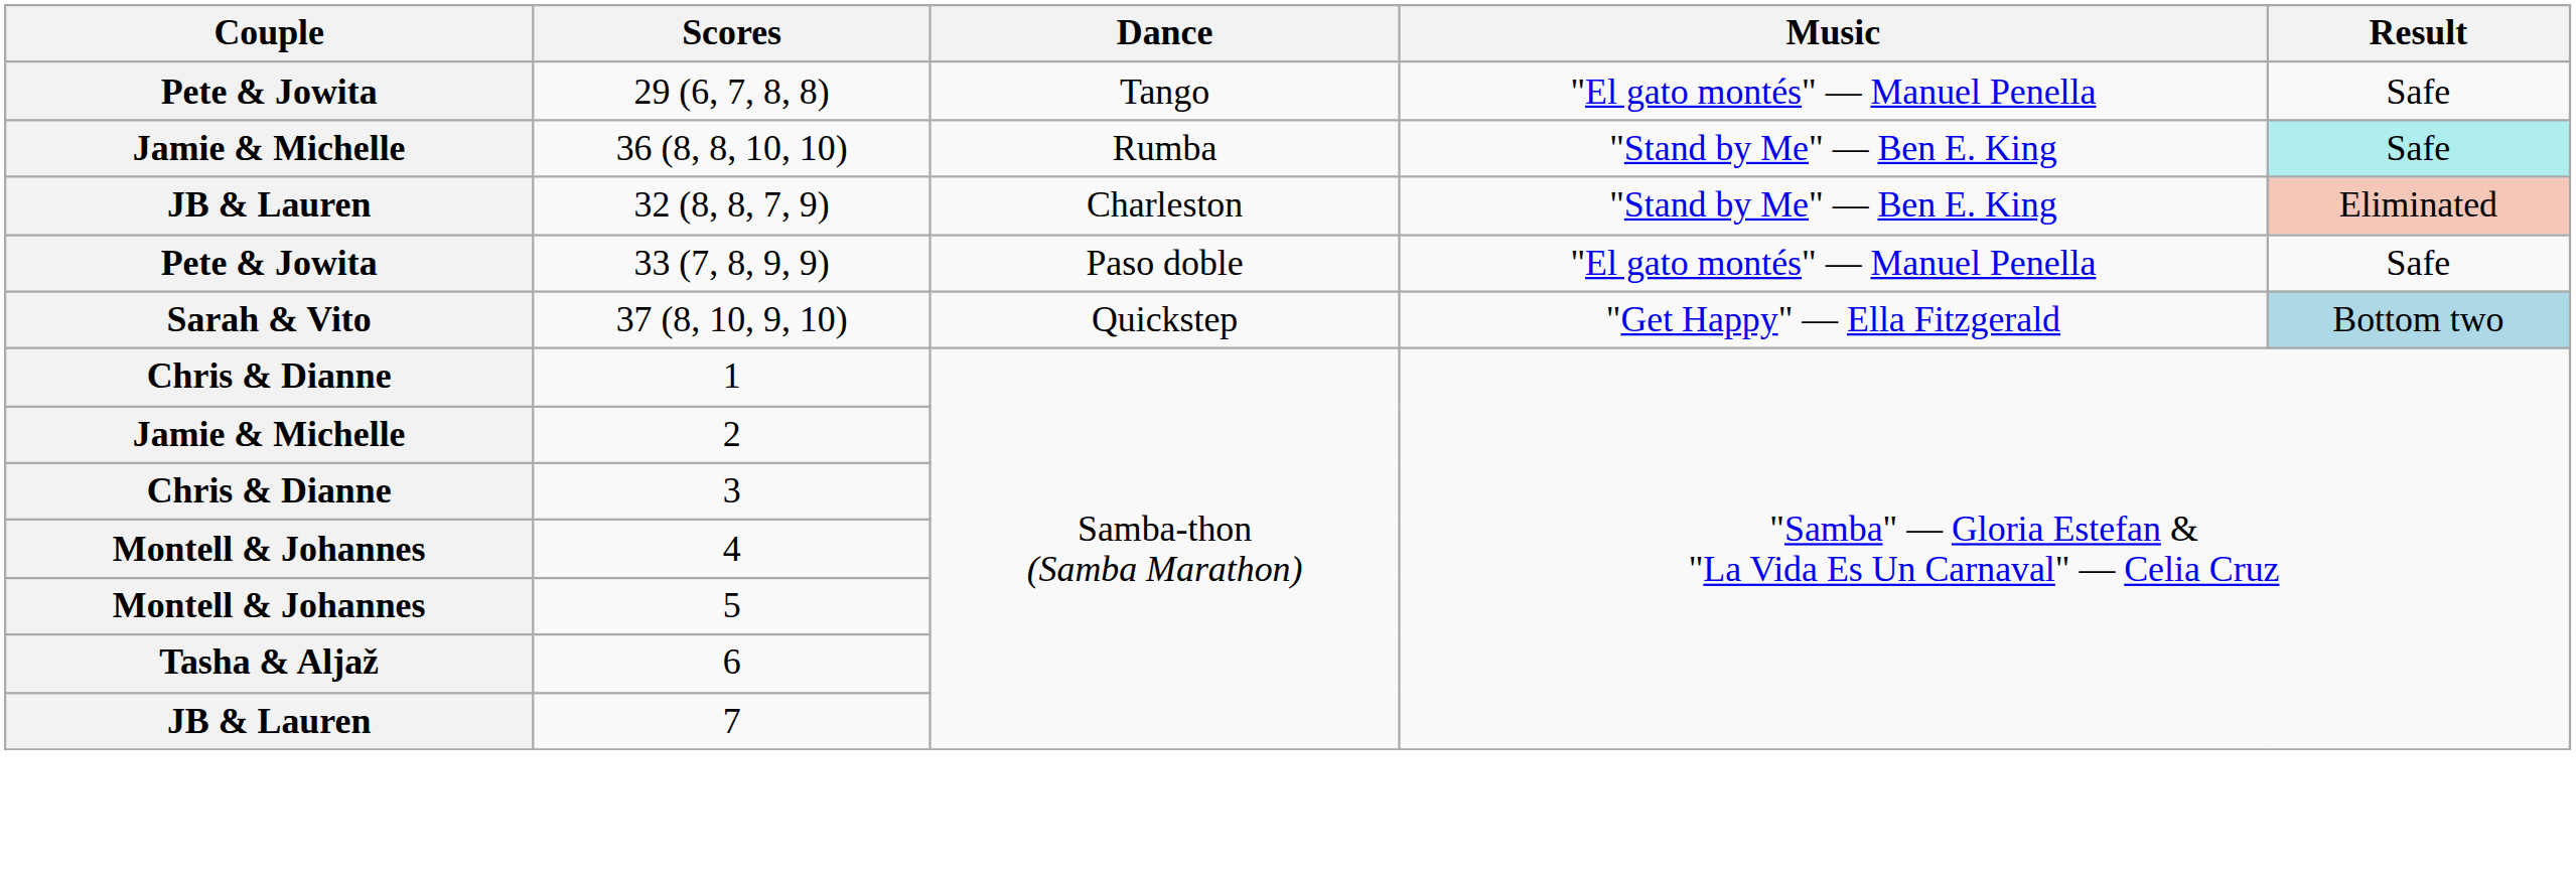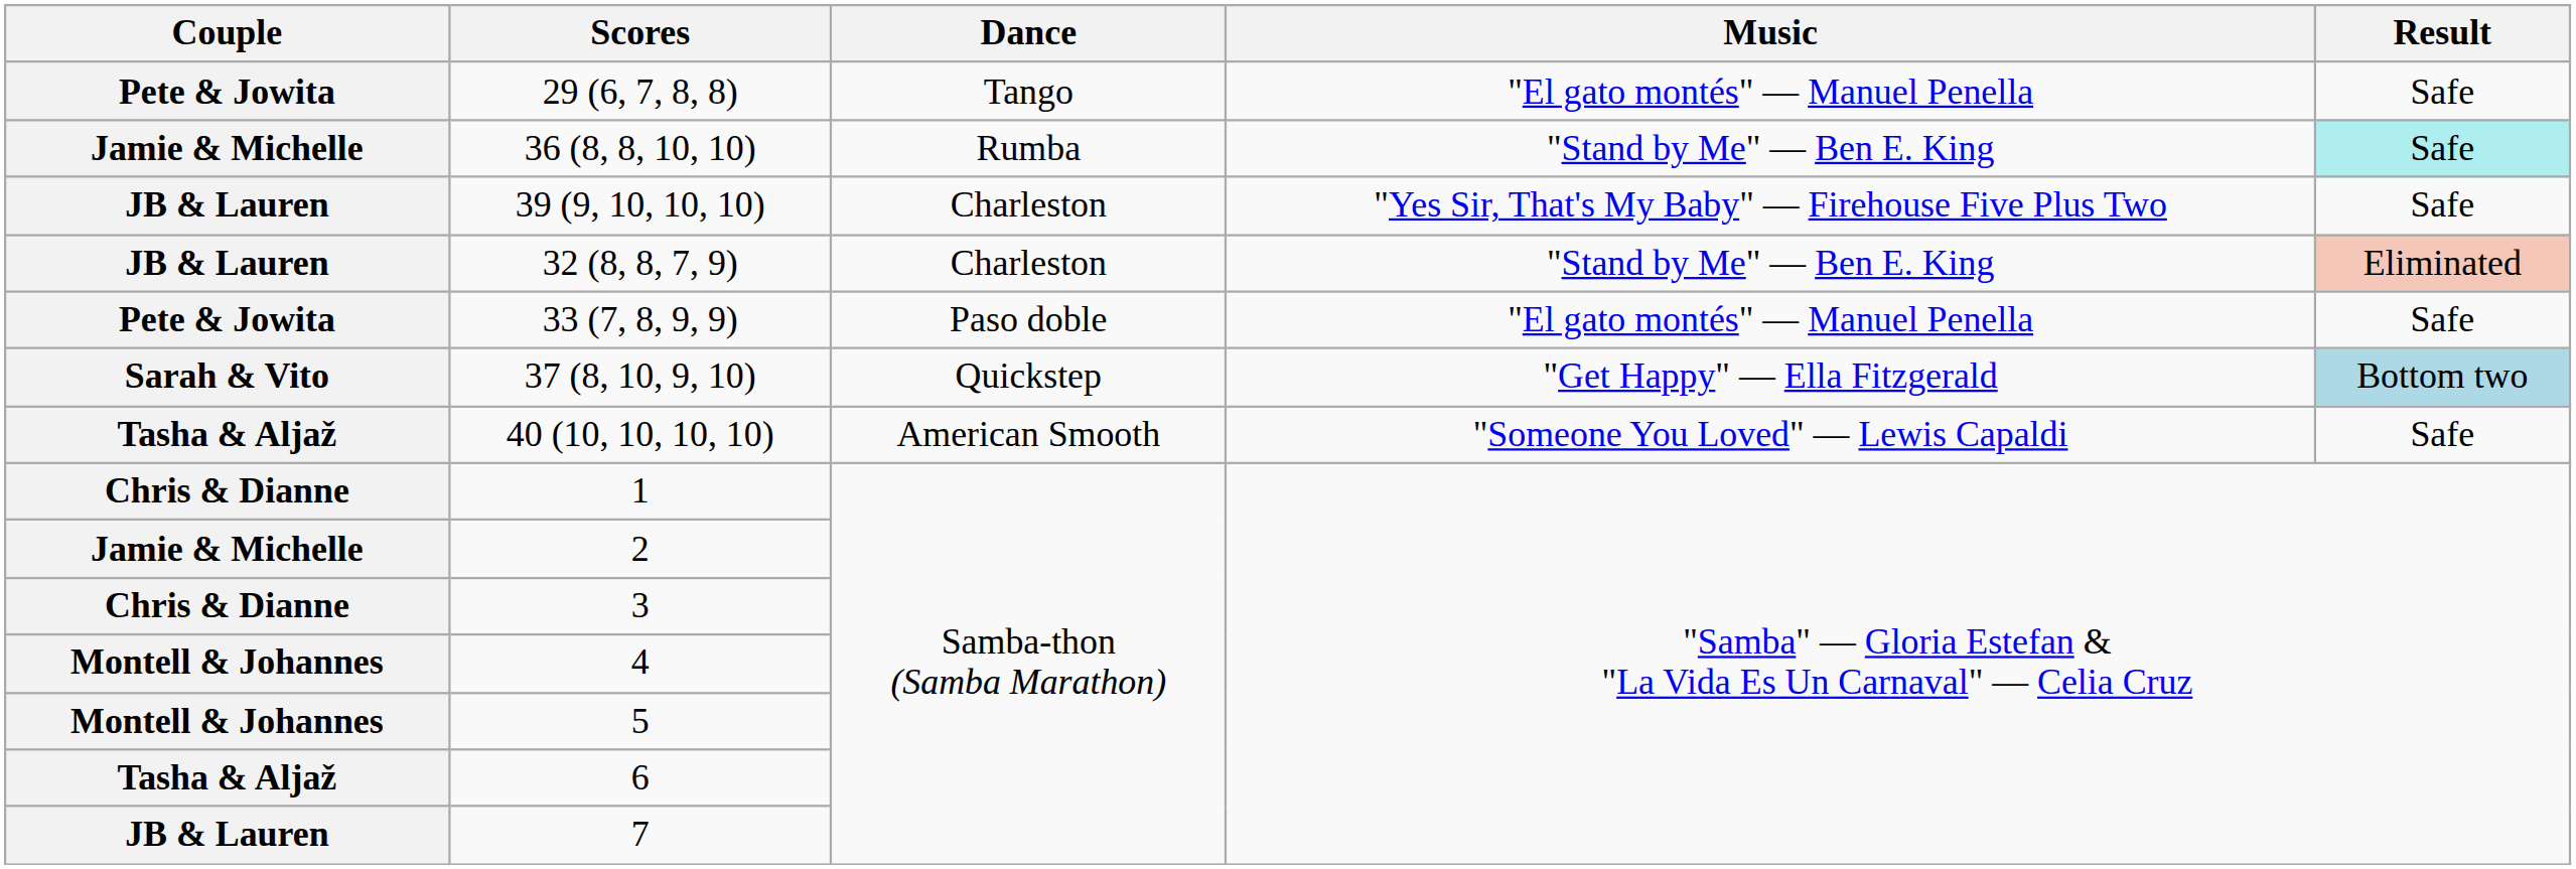+ row: JB & Lauren | 39 (9, 10, 10, 10) | Charleston | "Yes Sir, That's My Baby" — Firehouse Five Plus Two | Safe
+ row: Tasha & Aljaž | 40 (10, 10, 10, 10) | American Smooth | "Someone You Loved" — Lewis Capaldi | Safe
